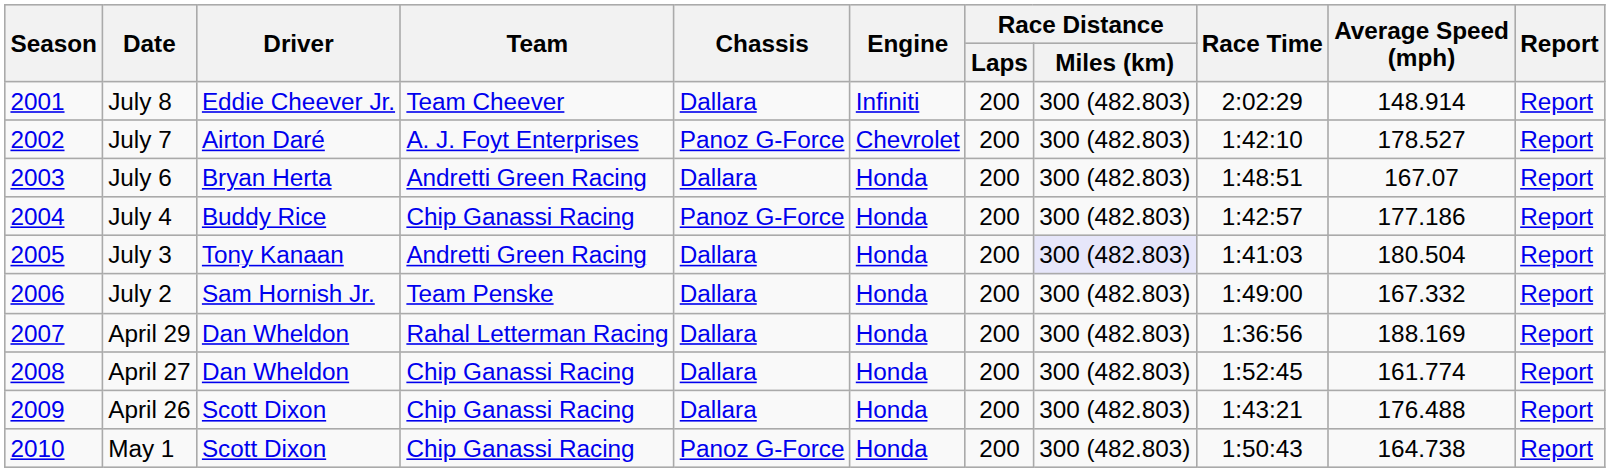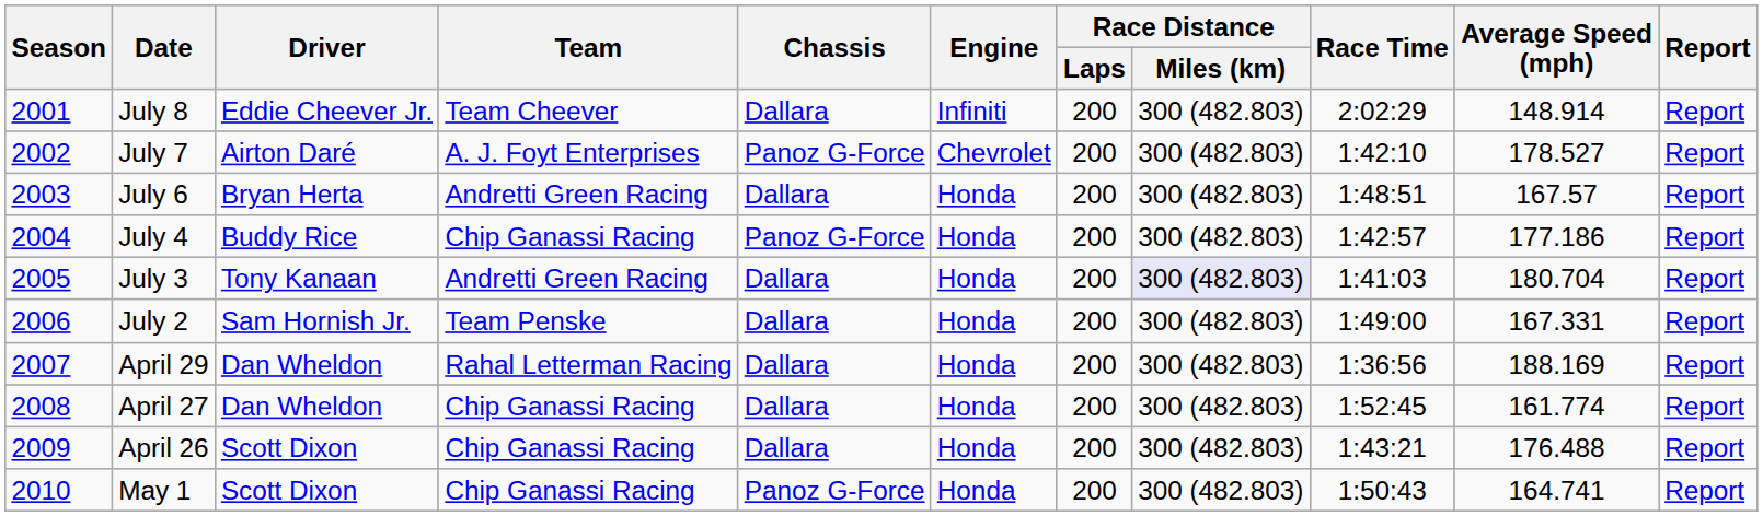July 6 | Average Speed (mph): 167.07 -> 167.57
July 3 | Average Speed (mph): 180.504 -> 180.704
July 2 | Average Speed (mph): 167.332 -> 167.331
May 1 | Average Speed (mph): 164.738 -> 164.741
